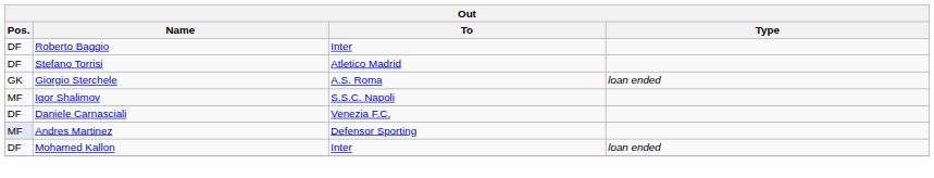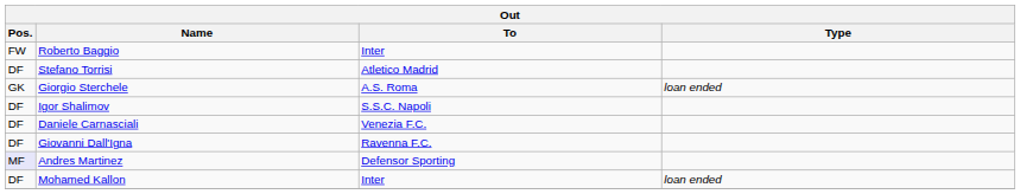Roberto Baggio | Pos.: DF -> FW
Igor Shalimov | Pos.: MF -> DF
+ row: DF | Giovanni Dall'Igna | Ravenna F.C.
